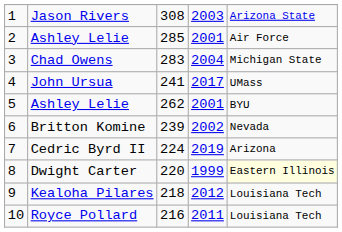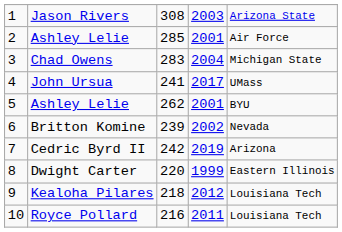Cedric Byrd II | column 3: 224 -> 242
Dwight Carter | column 5: lightyellow background -> no background
